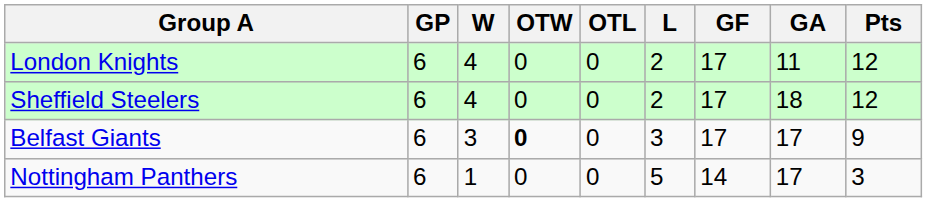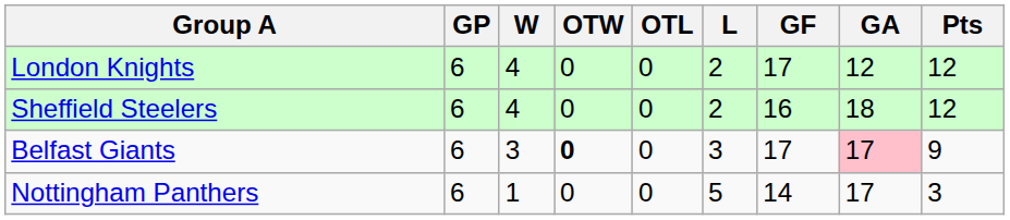London Knights | GA: 11 -> 12
Sheffield Steelers | GF: 17 -> 16
Belfast Giants | GA: no background -> pink background
